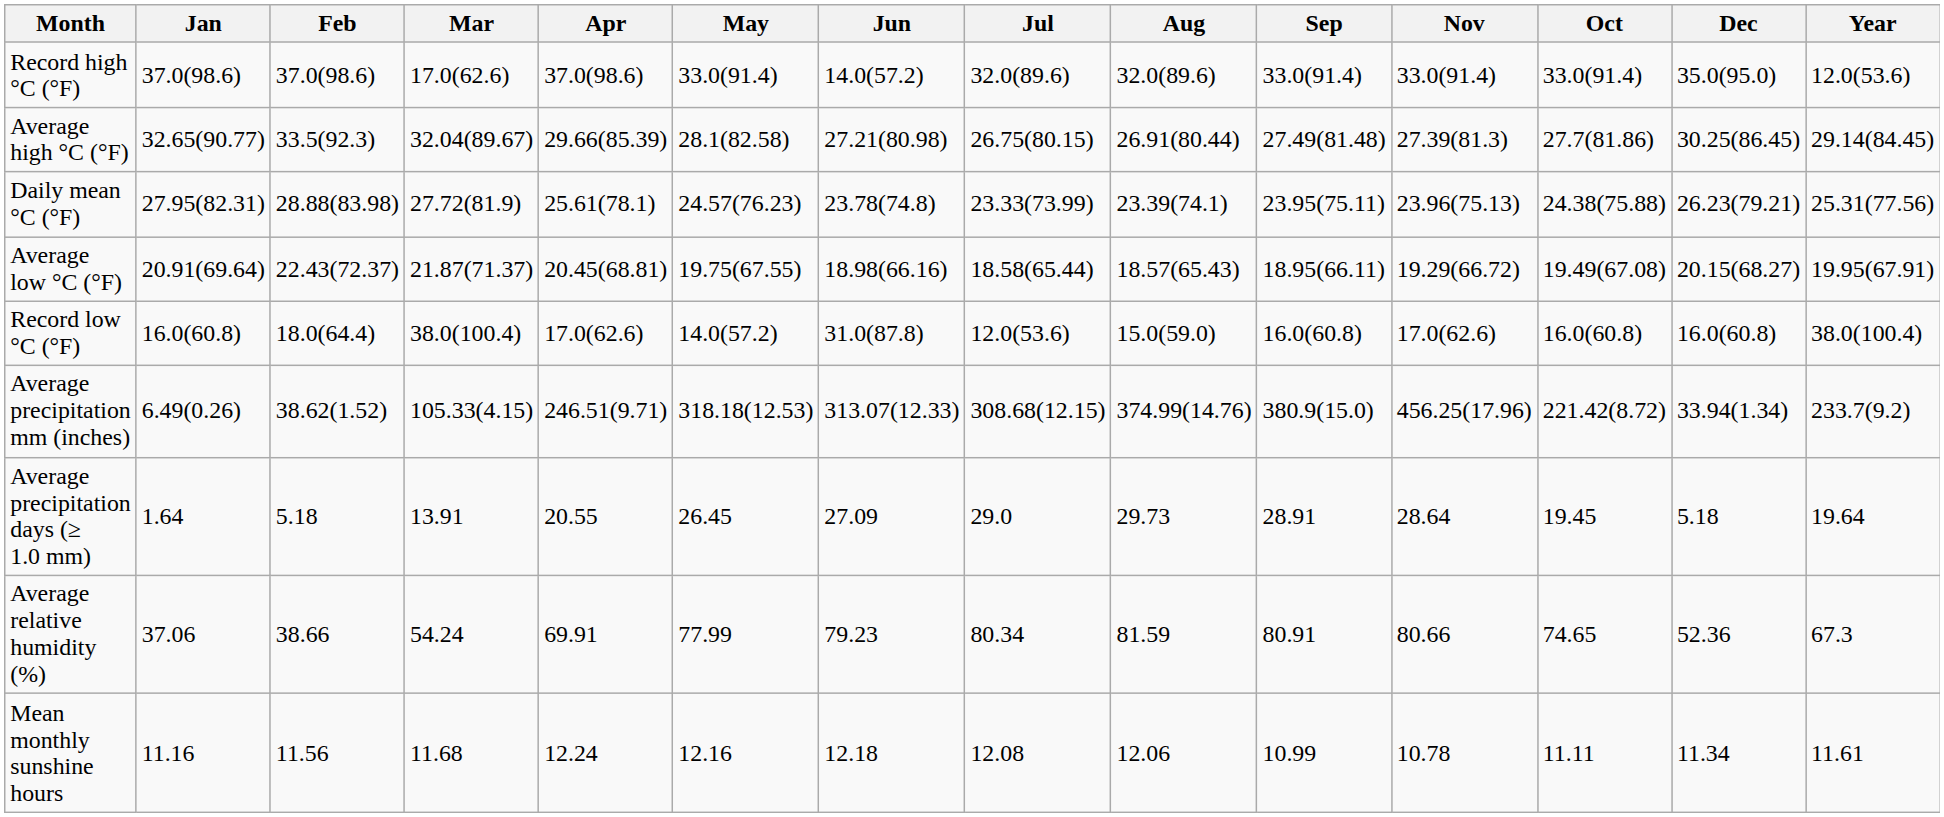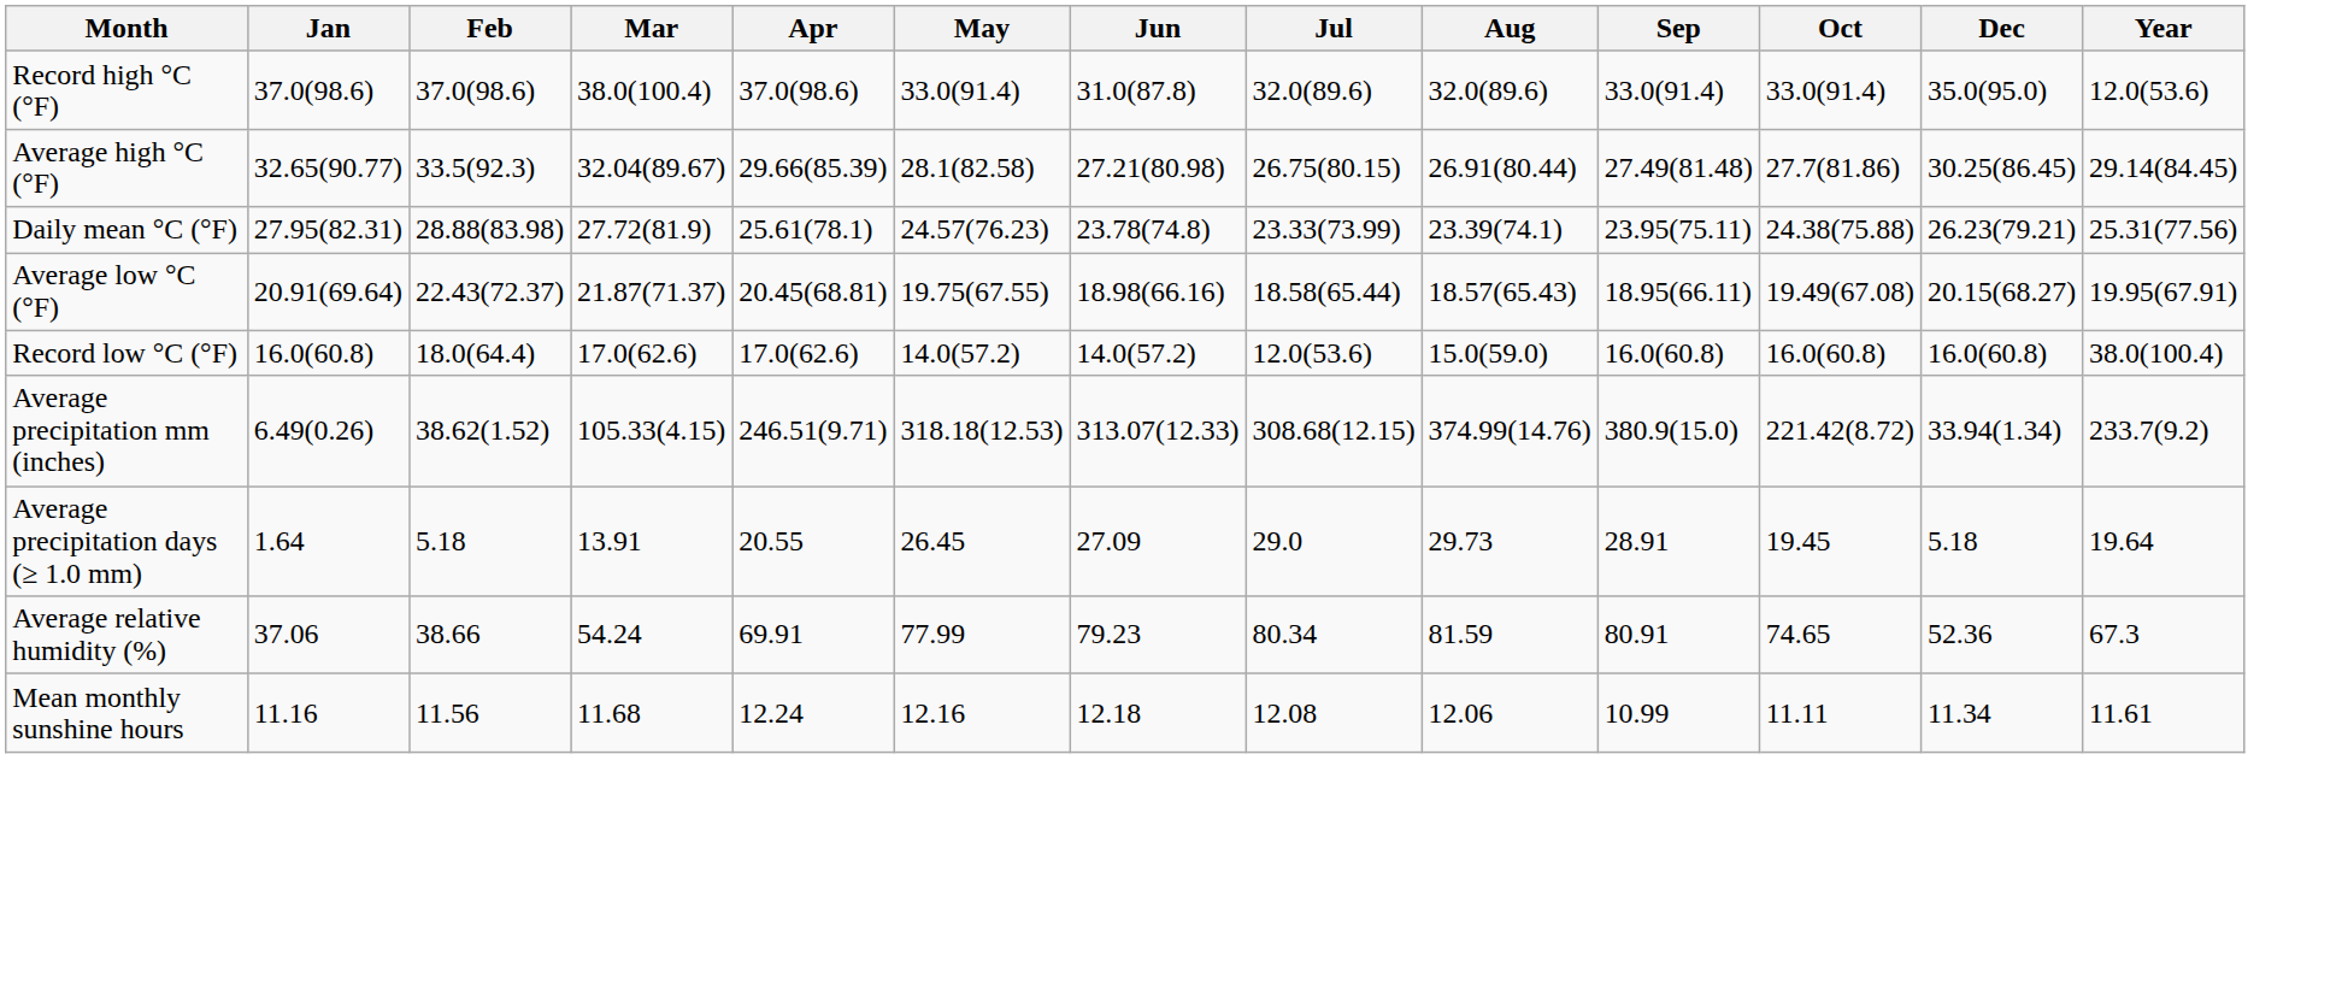- column: Nov | 33.0(91.4) | 27.39(81.3) | 23.96(75.13) | 19.29(66.72) | 17.0(62.6) | 456.25(17.96) | 28.64 | 80.66 | 10.78
Record high °C (°F) | Mar: 17.0(62.6) -> 38.0(100.4)
Record high °C (°F) | Jun: 14.0(57.2) -> 31.0(87.8)
Record low °C (°F) | Mar: 38.0(100.4) -> 17.0(62.6)
Record low °C (°F) | Jun: 31.0(87.8) -> 14.0(57.2)
